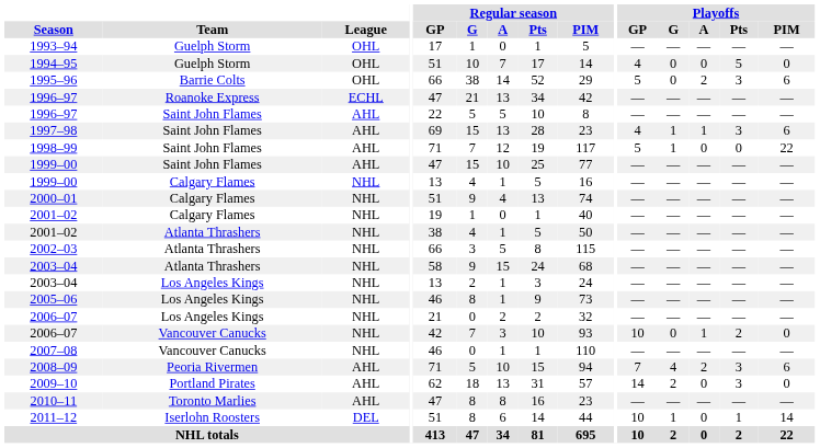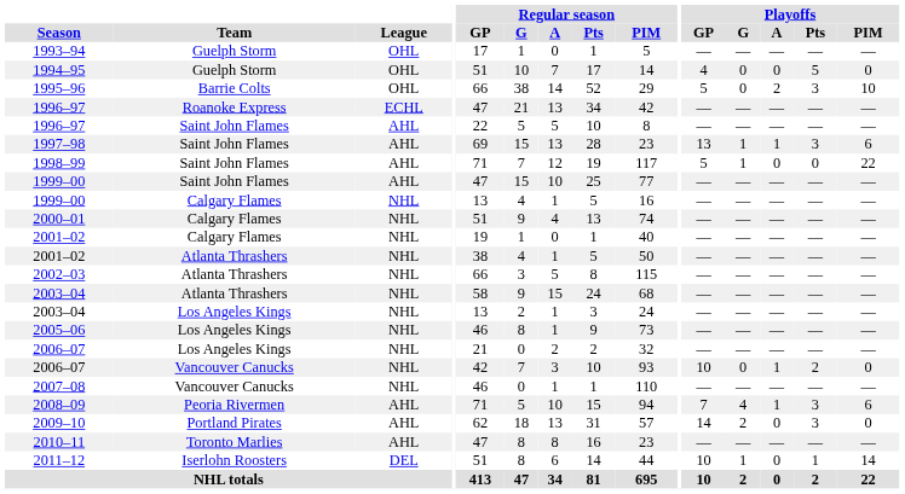1995–96 | Playoffs / PIM: 6 -> 10
1997–98 | Playoffs / GP: 4 -> 13
2008–09 | Playoffs / A: 2 -> 1
